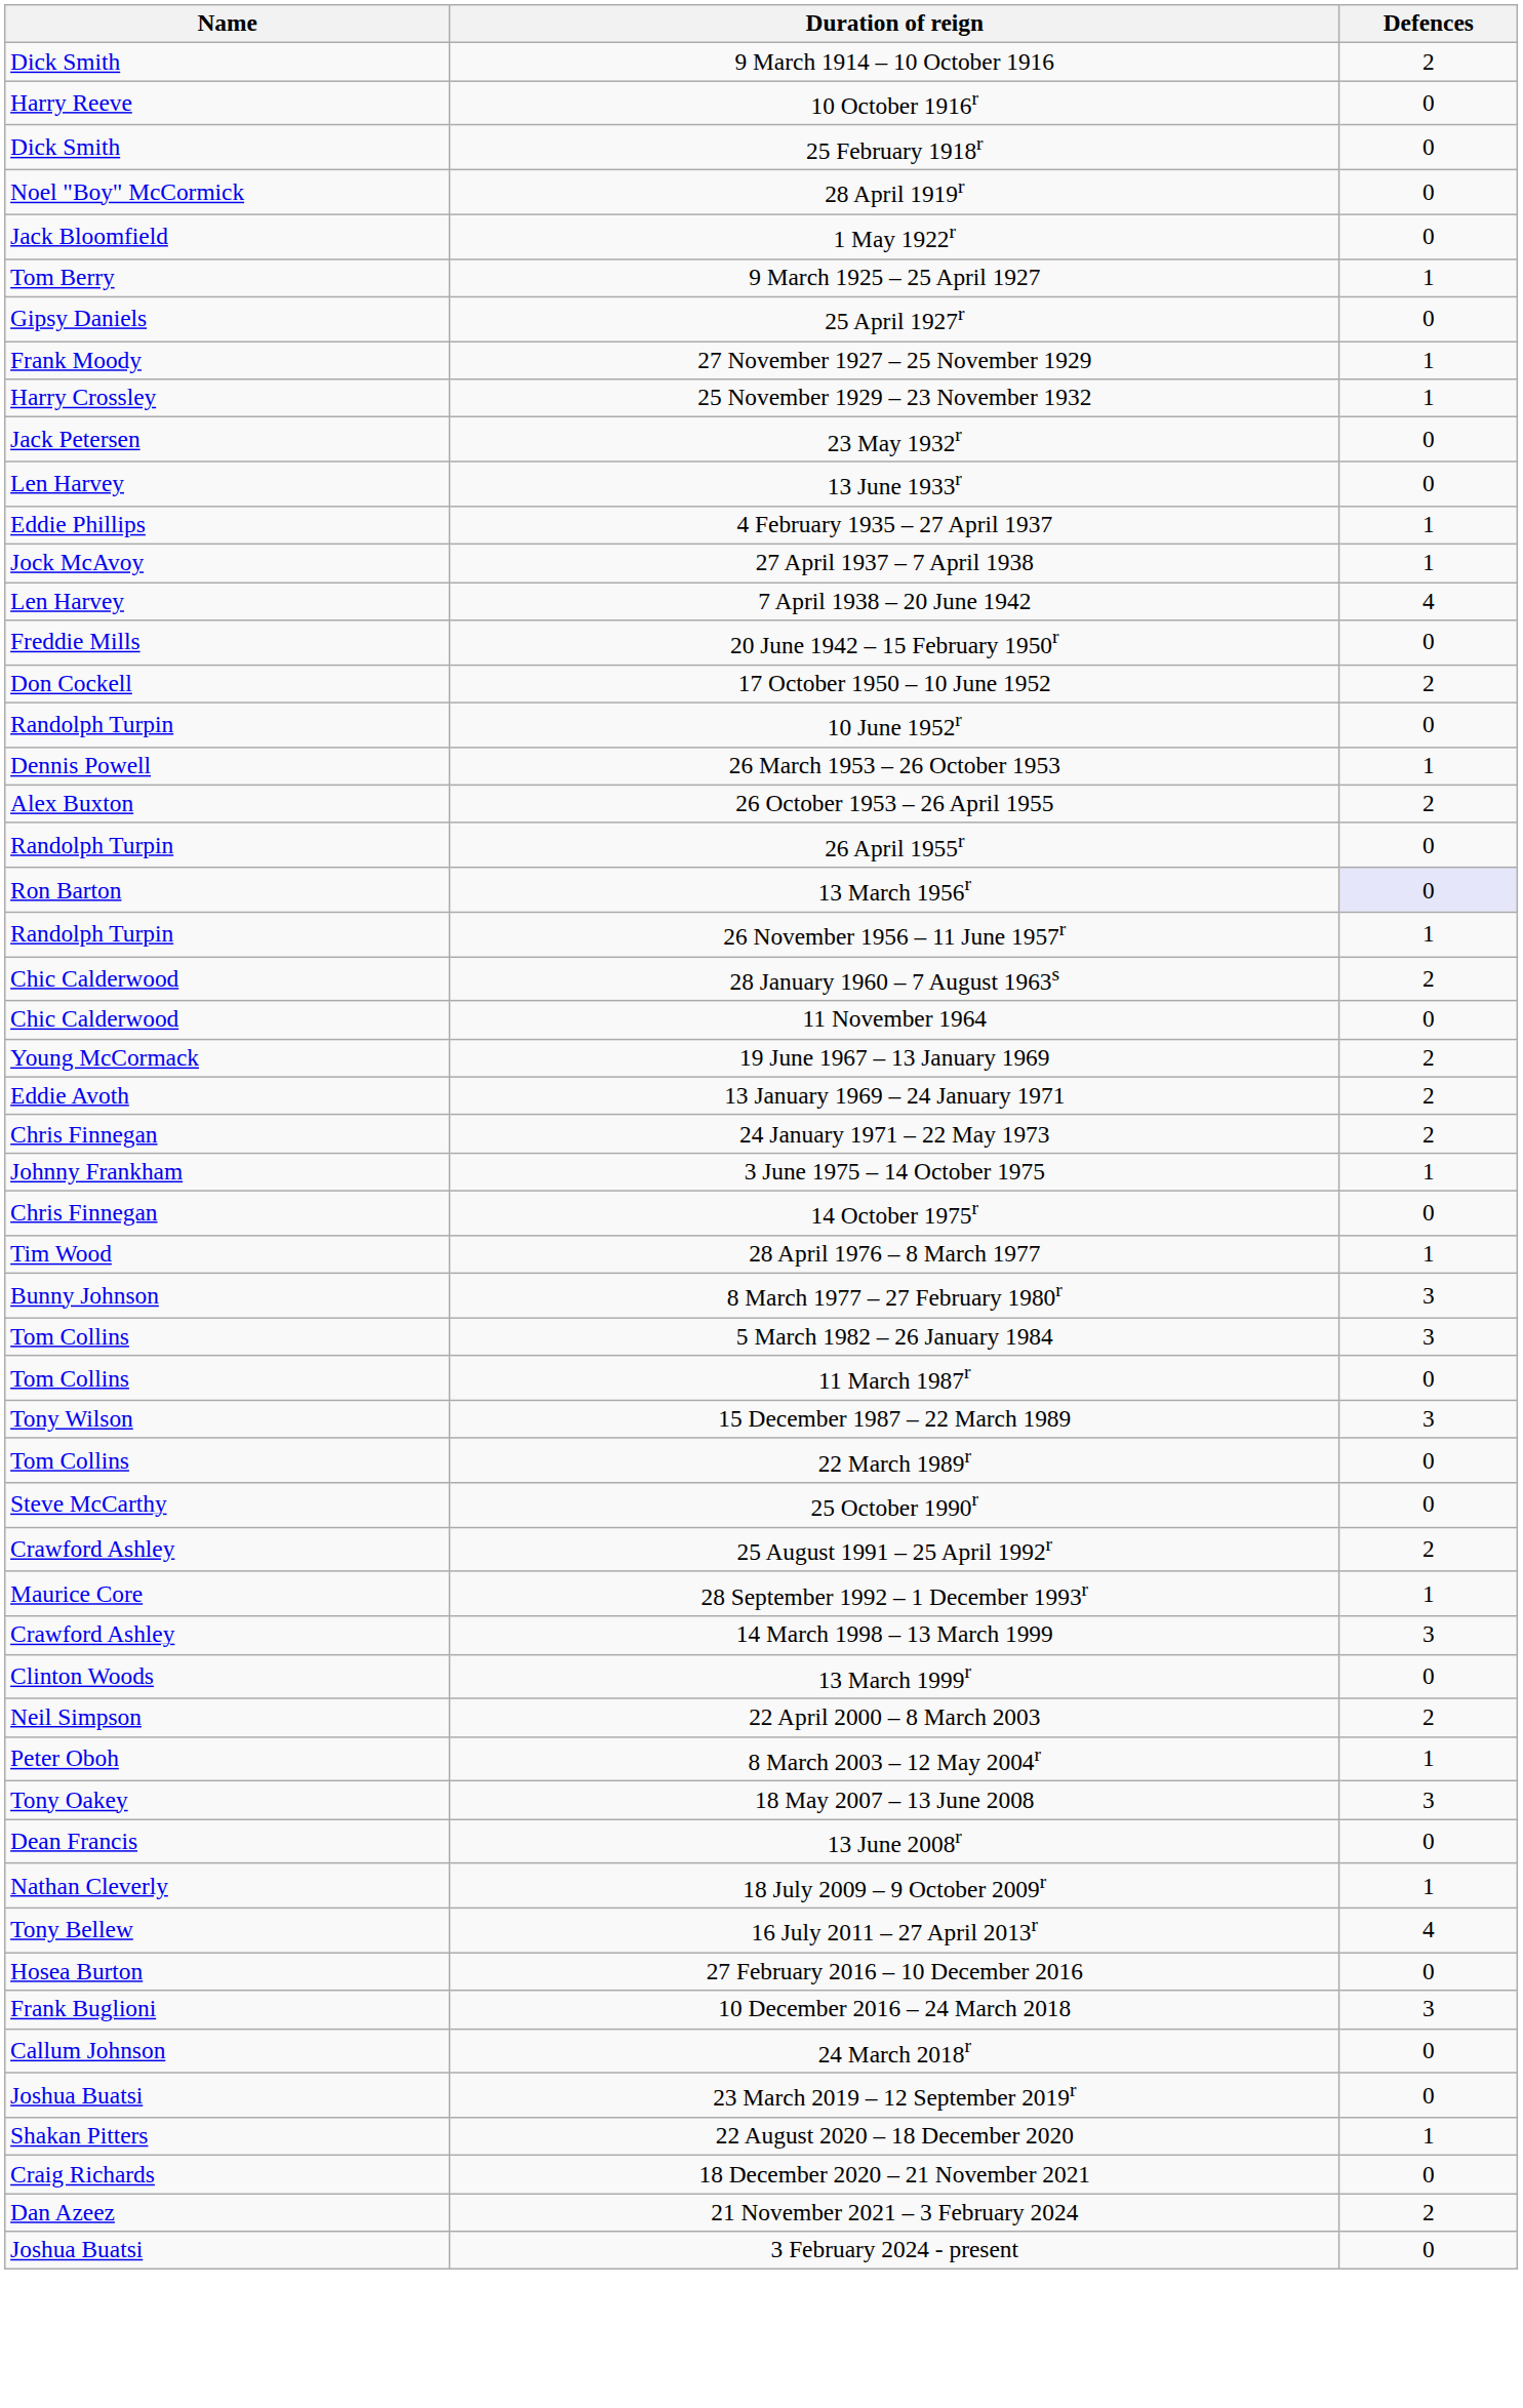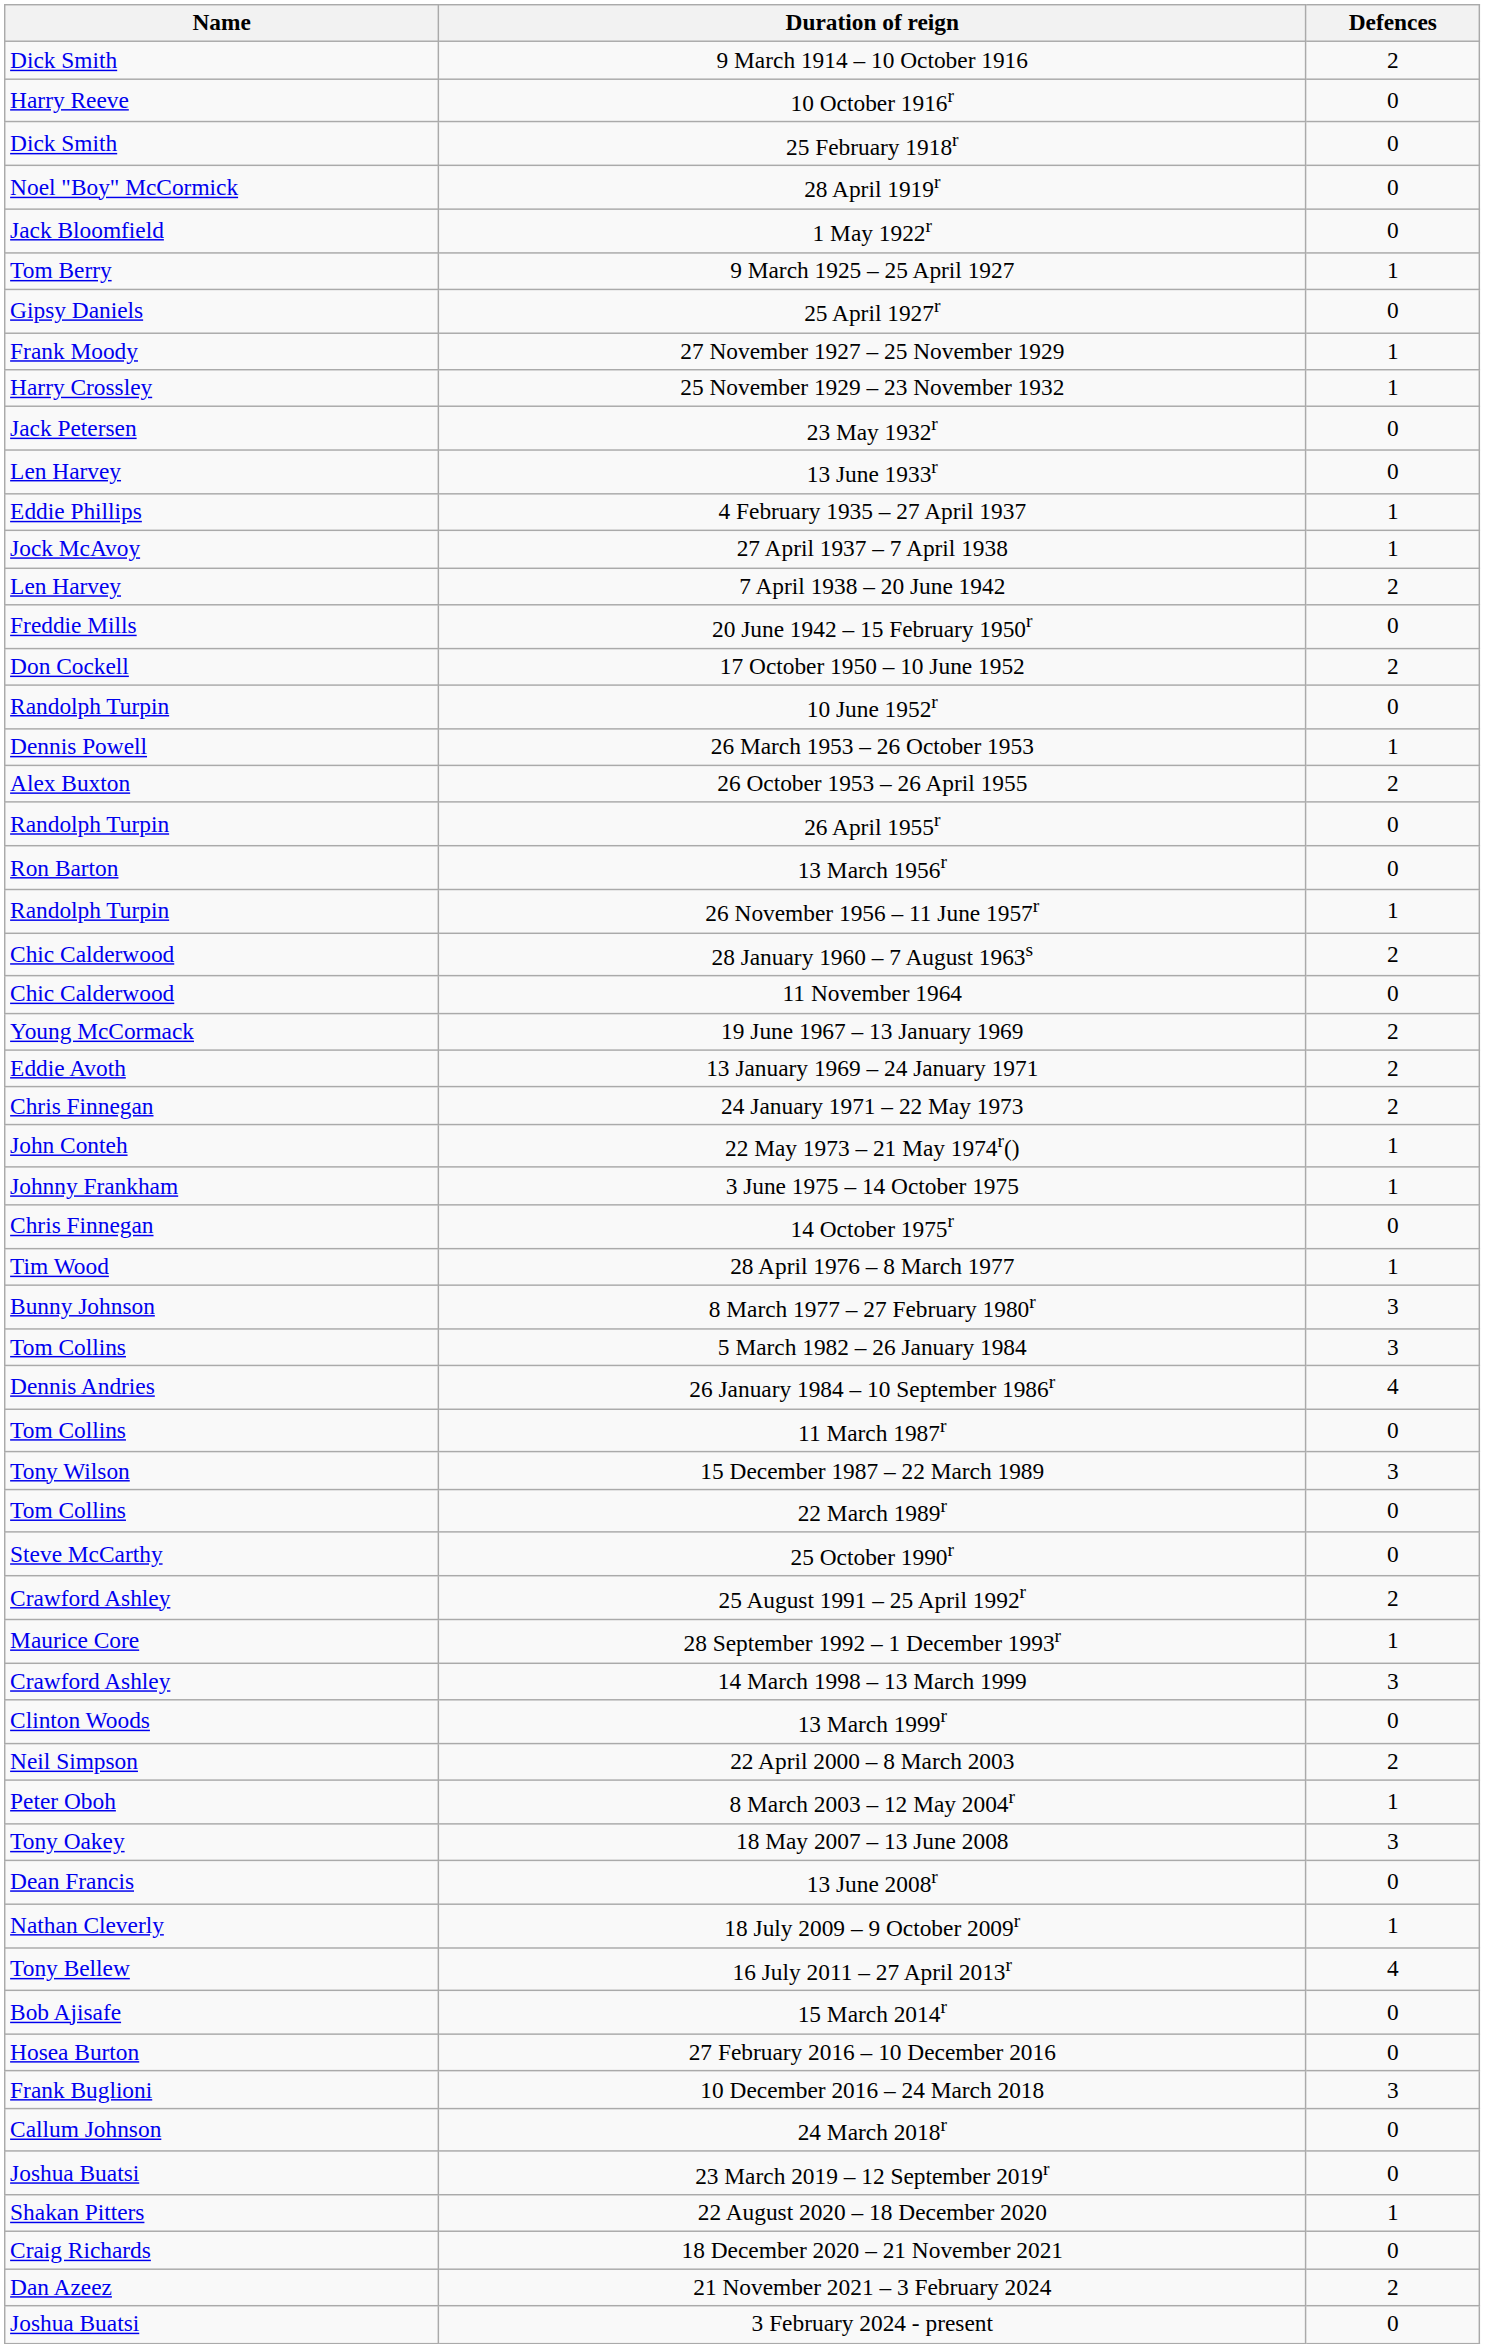7 April 1938 – 20 June 1942 | Defences: 4 -> 2
13 March 1956r | Defences: lavender background -> no background
+ row: John Conteh | 22 May 1973 – 21 May 1974r() | 1
+ row: Dennis Andries | 26 January 1984 – 10 September 1986r | 4
+ row: Bob Ajisafe | 15 March 2014r | 0
